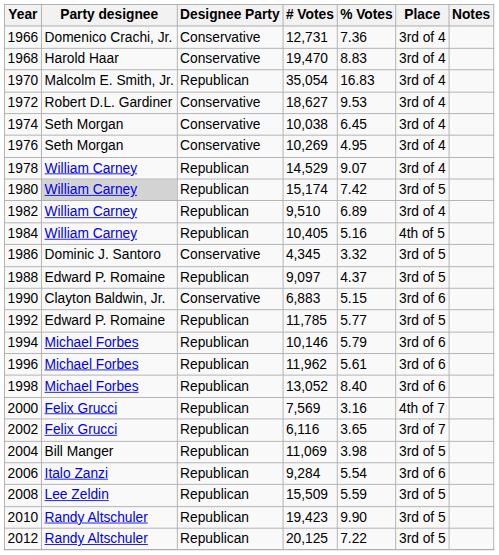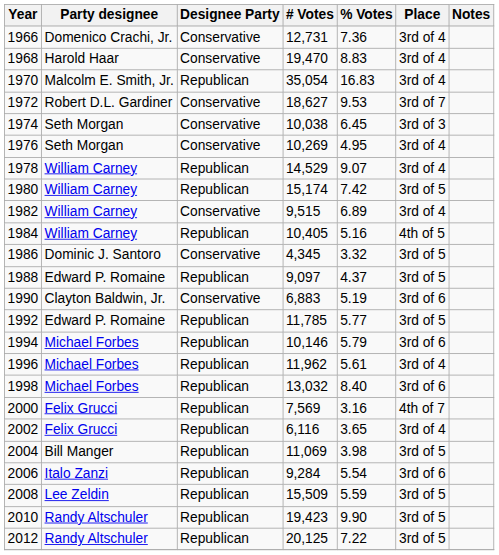1972 | Place: 3rd of 4 -> 3rd of 7
1974 | Place: 3rd of 4 -> 3rd of 3
1980 | Party designee: lightgrey background -> no background
1982 | Designee Party: Republican -> Conservative
1982 | # Votes: 9,510 -> 9,515
1990 | % Votes: 5.15 -> 5.19
1996 | Place: 3rd of 6 -> 3rd of 4
1998 | # Votes: 13,052 -> 13,032
2002 | Place: 3rd of 7 -> 3rd of 4
